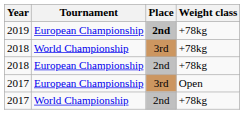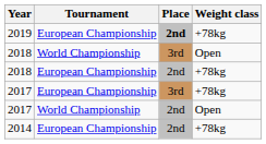2018 / World Championship | Weight class: +78kg -> Open
2017 / European Championship | Weight class: Open -> +78kg
2017 / World Championship | Weight class: +78kg -> Open
+ row: 2014 | European Championship | 2nd | +78kg
